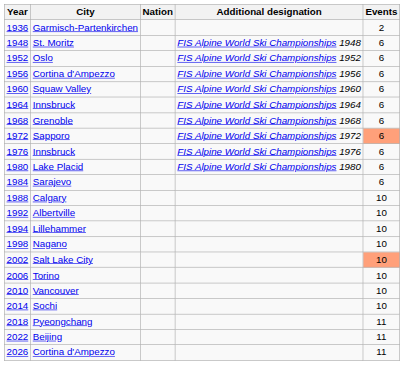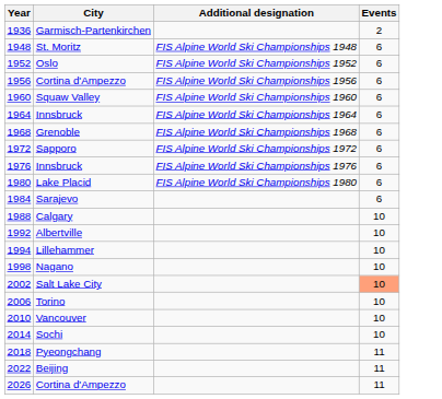- column: Nation
Sapporo | Events: lightsalmon background -> no background
